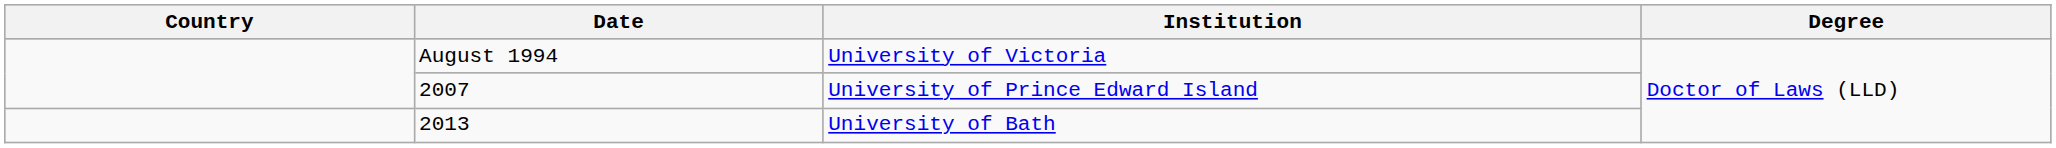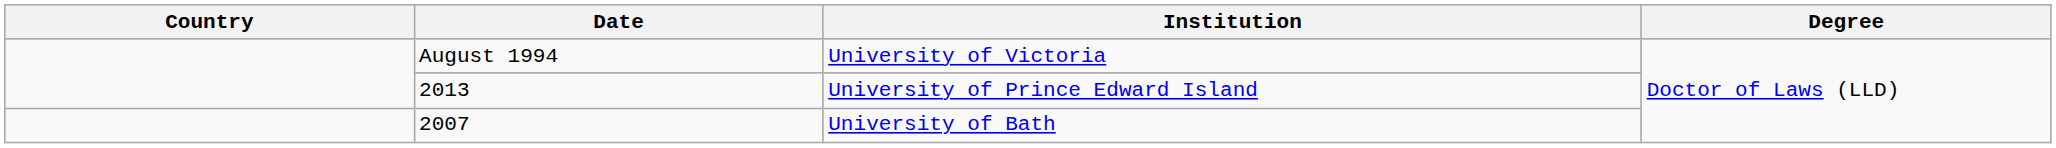University of Prince Edward Island | Date: 2007 -> 2013
University of Bath | Date: 2013 -> 2007
